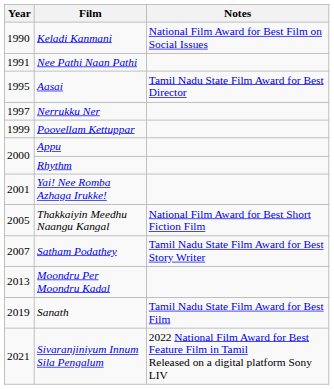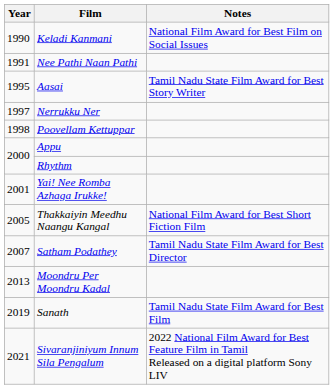Aasai | Notes: Tamil Nadu State Film Award for Best Director -> Tamil Nadu State Film Award for Best Story Writer
Poovellam Kettuppar | Year: 1999 -> 1998
Satham Podathey | Notes: Tamil Nadu State Film Award for Best Story Writer -> Tamil Nadu State Film Award for Best Director
